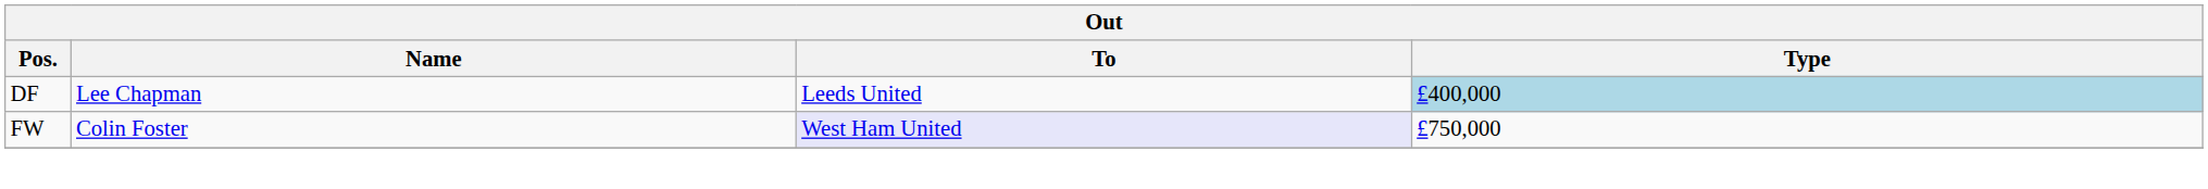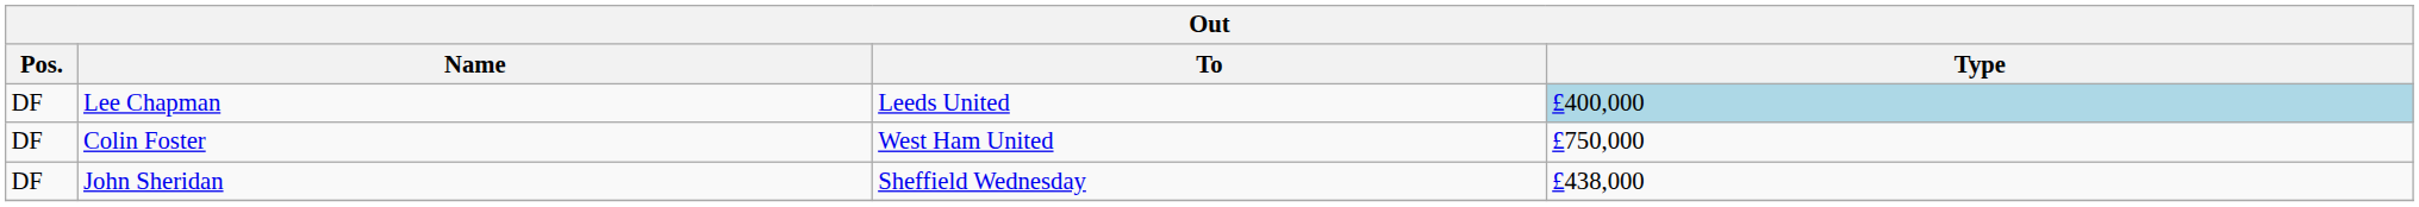Colin Foster | Pos.: FW -> DF
Colin Foster | To: lavender background -> no background
+ row: DF | John Sheridan | Sheffield Wednesday | £438,000
